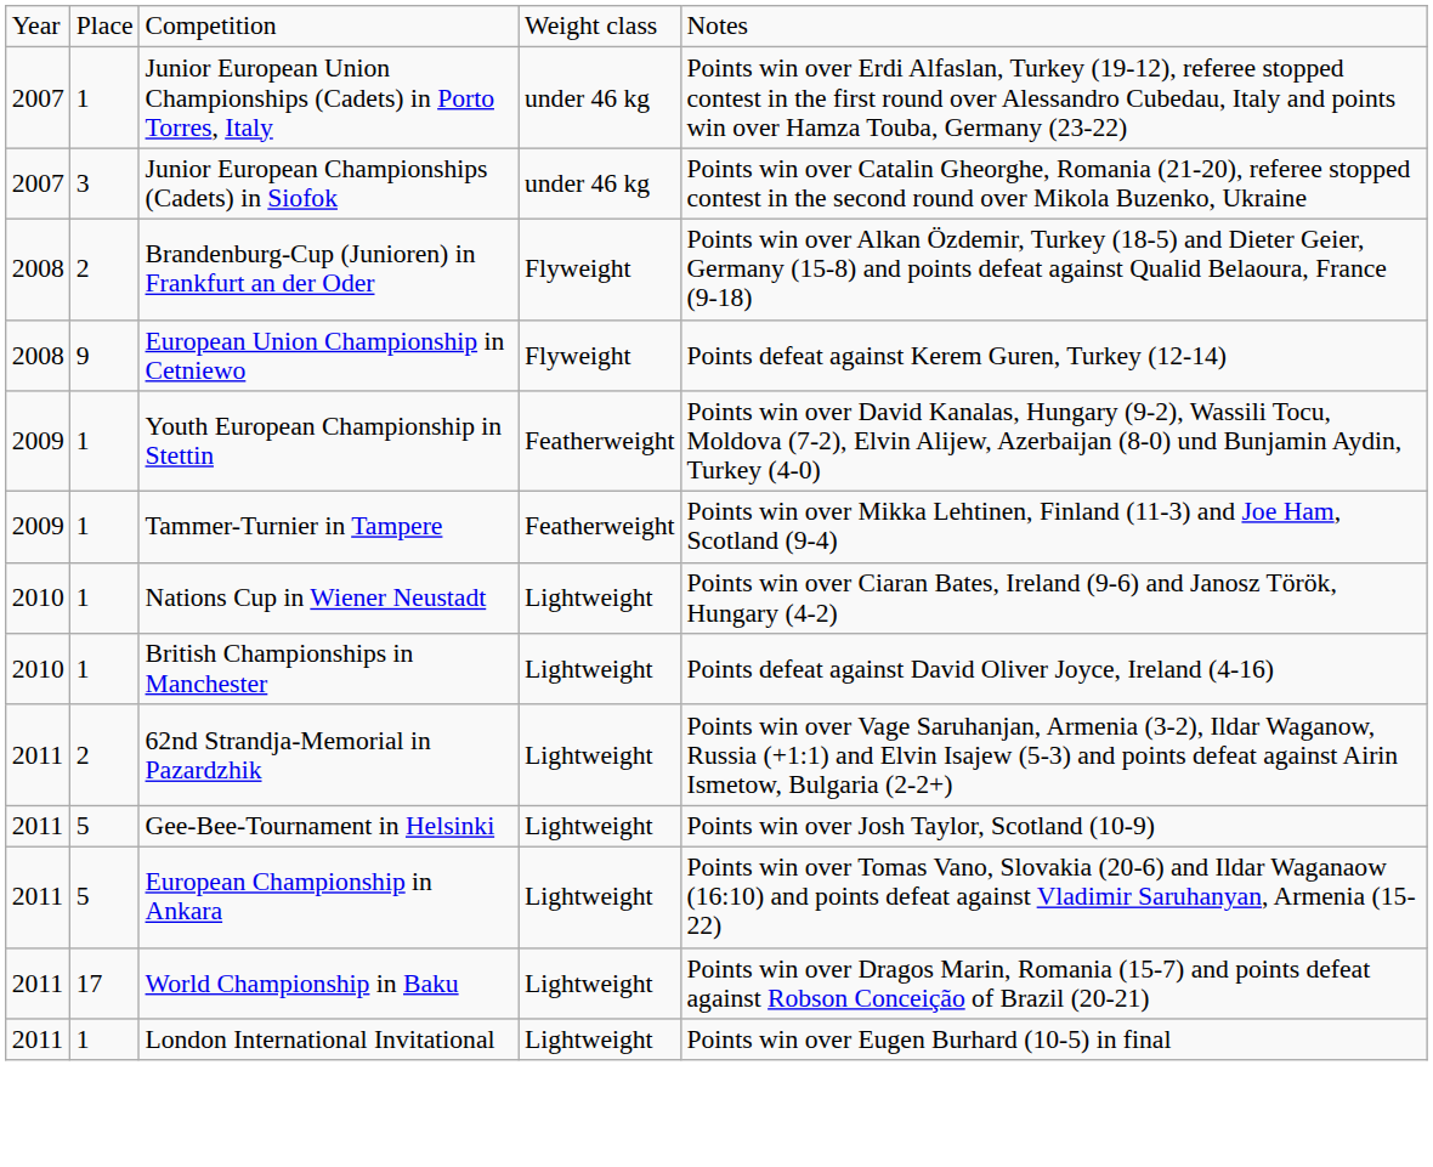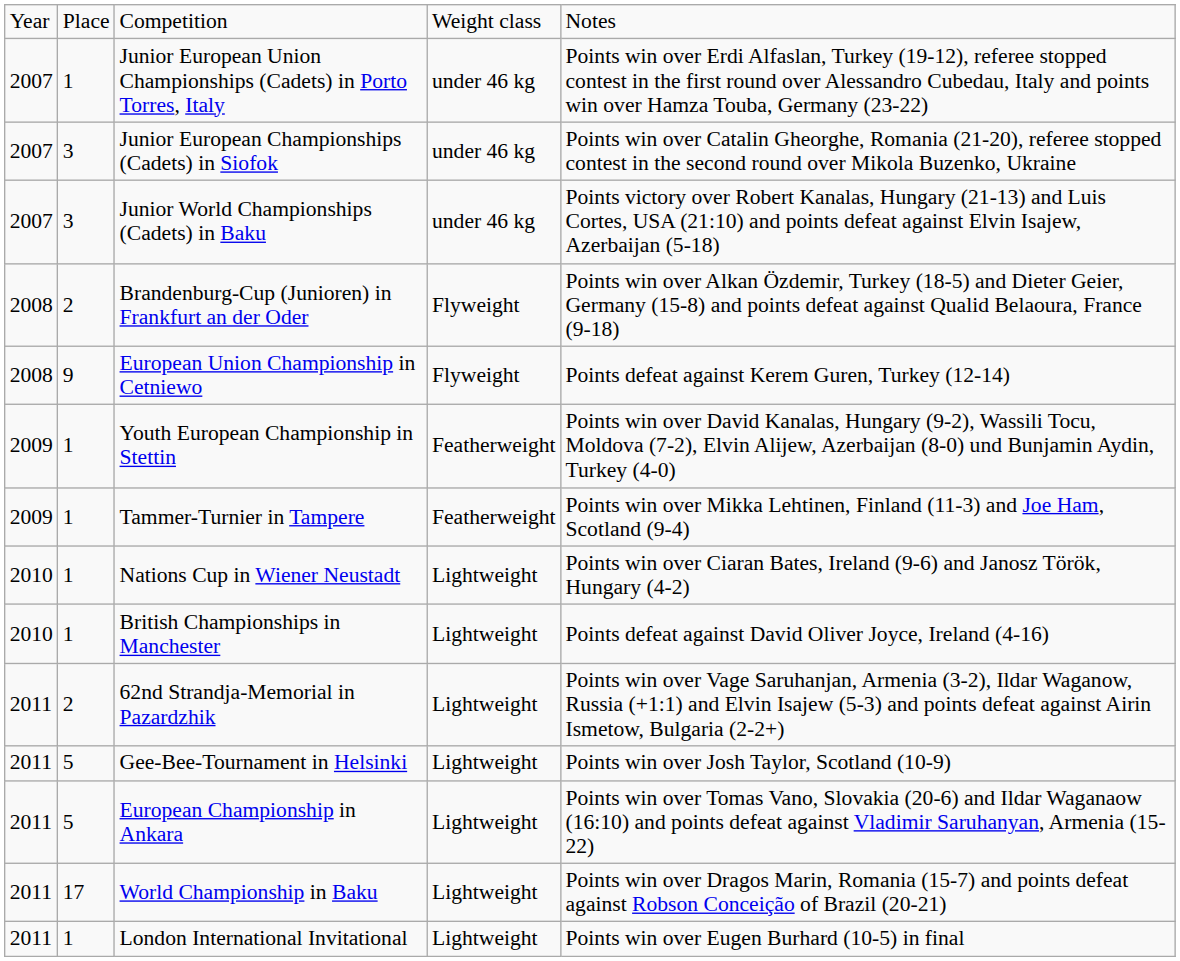+ row: 2007 | 3 | Junior World Championships (Cadets) in Baku | under 46 kg | Points victory over Robert Kanalas, Hungary (21-13) and Luis Cortes, USA (21:10) and points defeat against Elvin Isajew, Azerbaijan (5-18)
